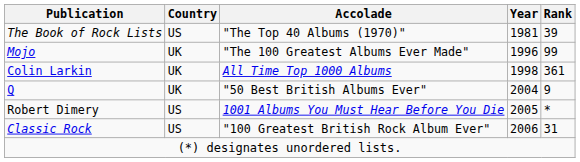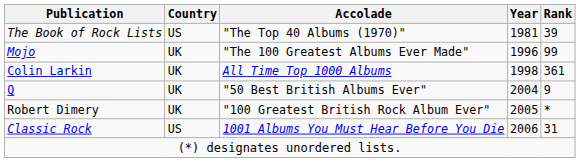Robert Dimery | Country: US -> UK
Robert Dimery | Accolade: 1001 Albums You Must Hear Before You Die -> "100 Greatest British Rock Album Ever"
Classic Rock | Accolade: "100 Greatest British Rock Album Ever" -> 1001 Albums You Must Hear Before You Die
